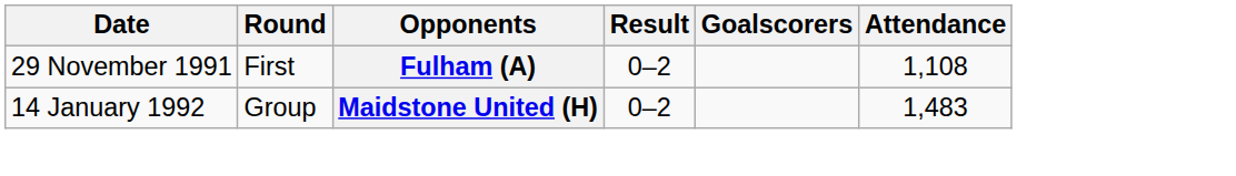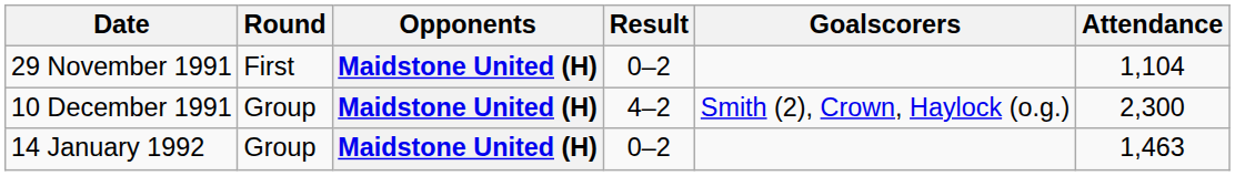29 November 1991 | Opponents: Fulham (A) -> Maidstone United (H)
29 November 1991 | Attendance: 1,108 -> 1,104
+ row: 10 December 1991 | Group | Maidstone United (H) | 4–2 | Smith (2), Crown, Haylock (o.g.) | 2,300
14 January 1992 | Attendance: 1,483 -> 1,463
